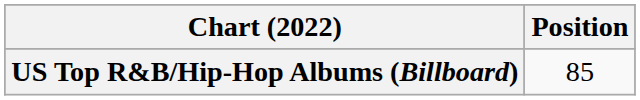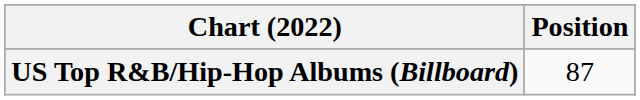US Top R&B/Hip-Hop Albums (Billboard) | Position: 85 -> 87
